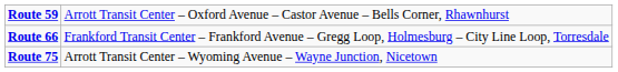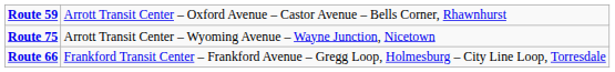rows swapped: Route 66 <-> Route 75
